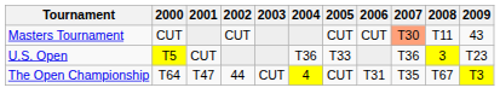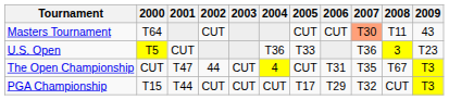Masters Tournament | 2000: CUT -> T64
The Open Championship | 2000: T64 -> CUT
+ row: PGA Championship | T15 | T44 | CUT | CUT | CUT | T17 | T29 | T32 | CUT | T3
